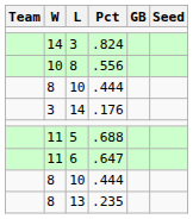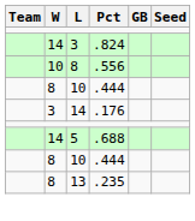5 | W: 11 -> 14
- row: 11 | 6 | .647
